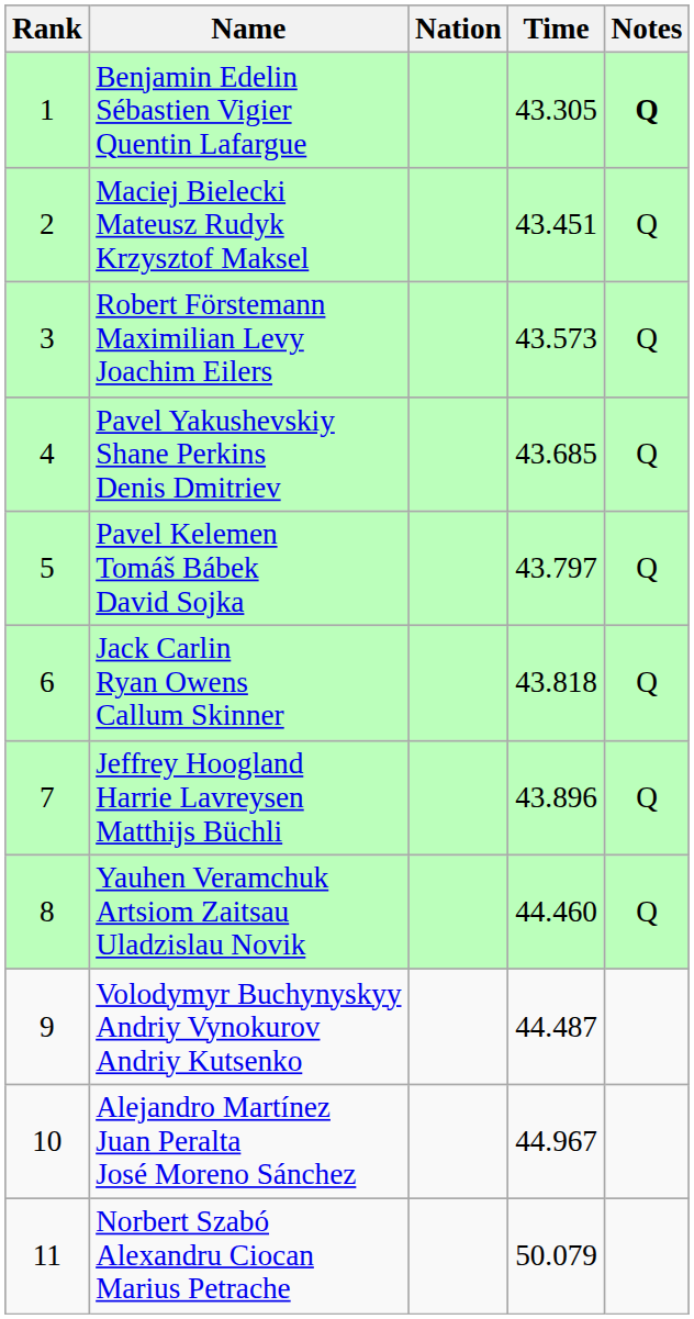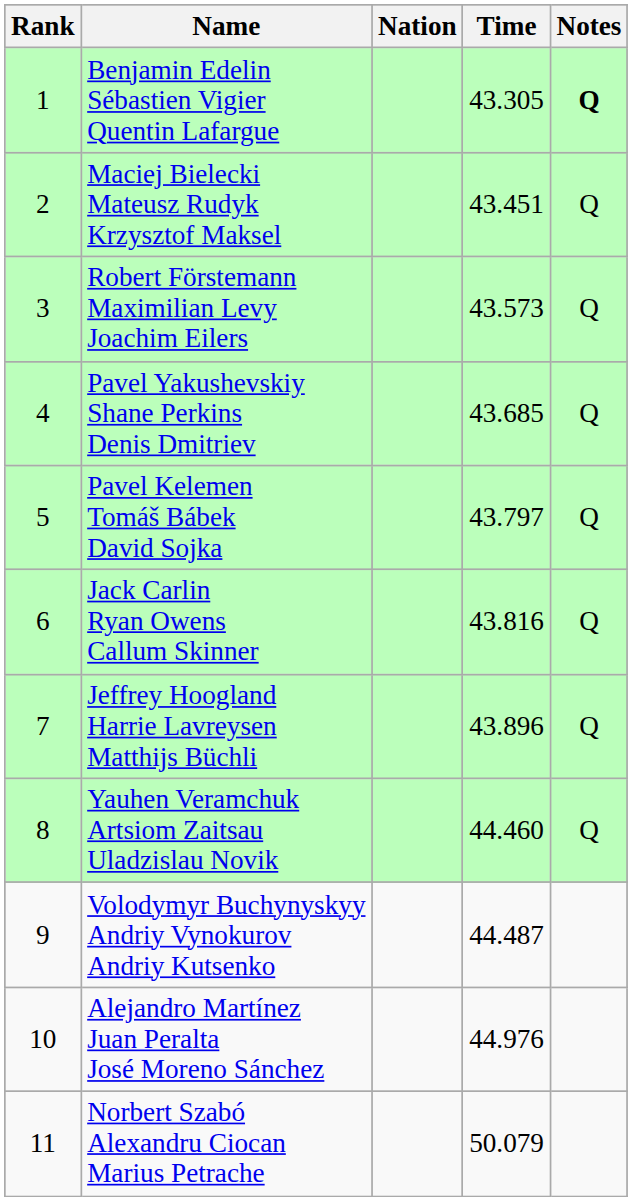Jack Carlin Ryan Owens Callum Skinner | Time: 43.818 -> 43.816
Alejandro Martínez Juan Peralta José Moreno Sánchez | Time: 44.967 -> 44.976
